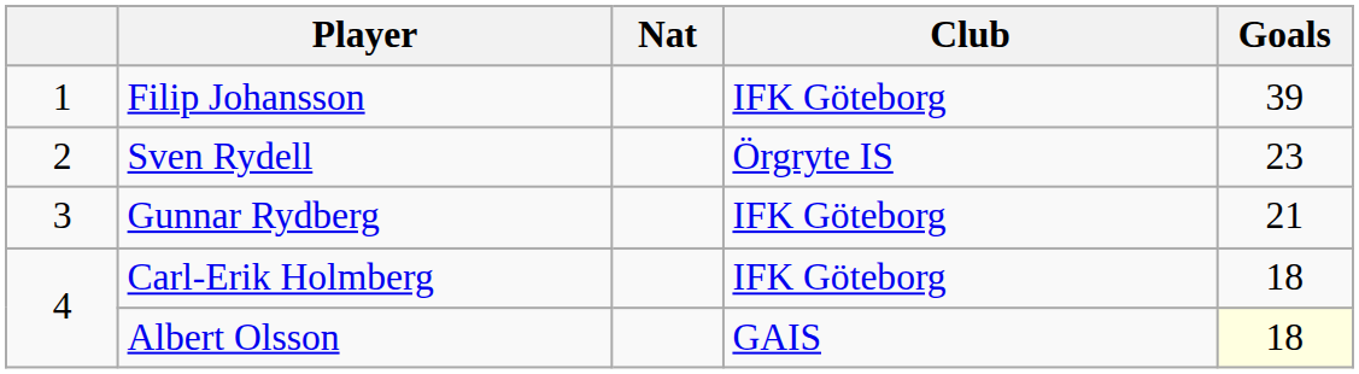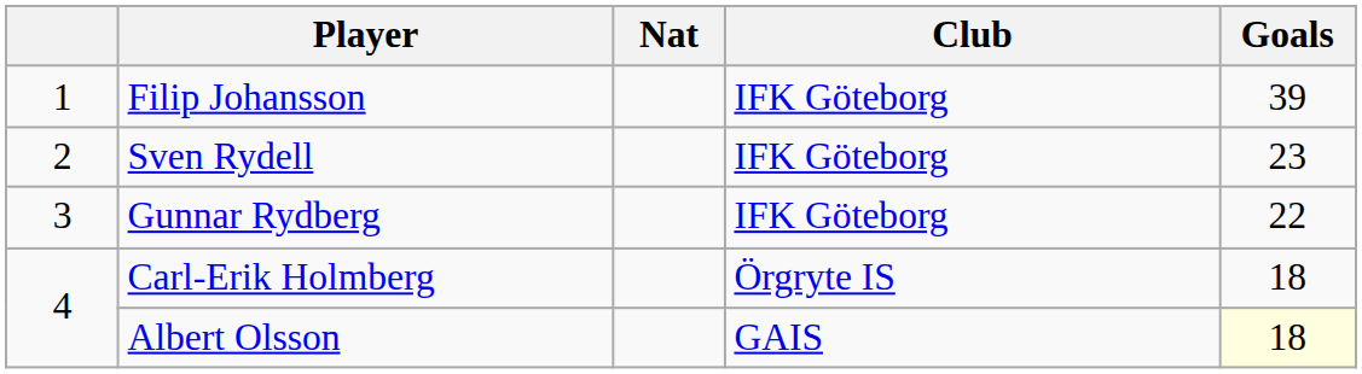Sven Rydell | Club: Örgryte IS -> IFK Göteborg
Gunnar Rydberg | Goals: 21 -> 22
Carl-Erik Holmberg | Club: IFK Göteborg -> Örgryte IS
